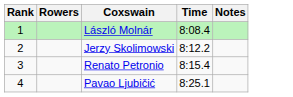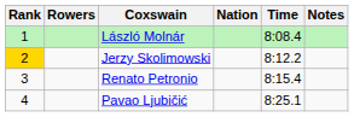+ column: Nation
Jerzy Skolimowski | Rank: no background -> gold background
